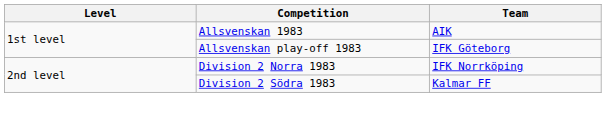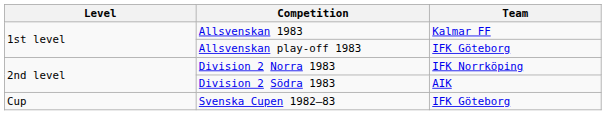Allsvenskan 1983 | Team: AIK -> Kalmar FF
Division 2 Södra 1983 | Team: Kalmar FF -> AIK
+ row: Cup | Svenska Cupen 1982–83 | IFK Göteborg
